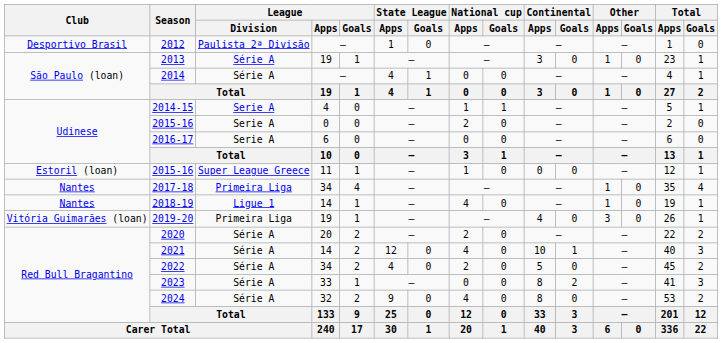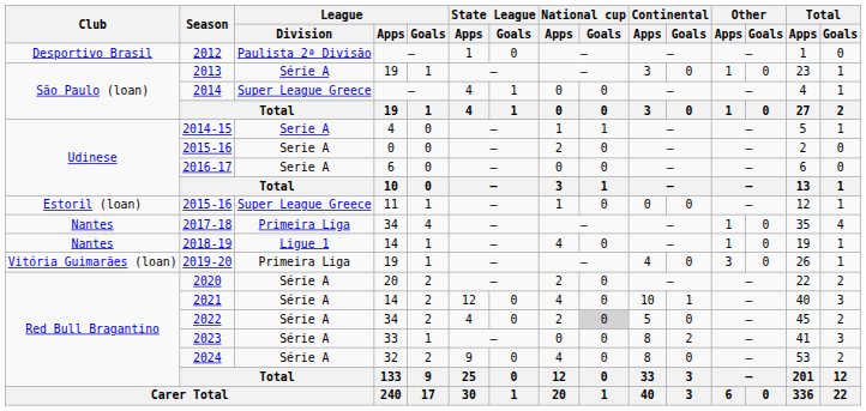2014 | League / Division: Série A -> Super League Greece
2022 | National cup / Goals: no background -> lightgrey background
